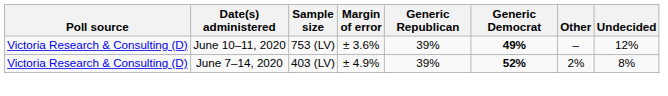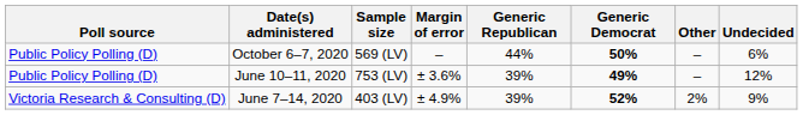+ row: Public Policy Polling (D) | October 6–7, 2020 | 569 (LV) | – | 44% | 50% | – | 6%
June 10–11, 2020 | Poll source: Victoria Research & Consulting (D) -> Public Policy Polling (D)
June 7–14, 2020 | Undecided: 8% -> 9%
